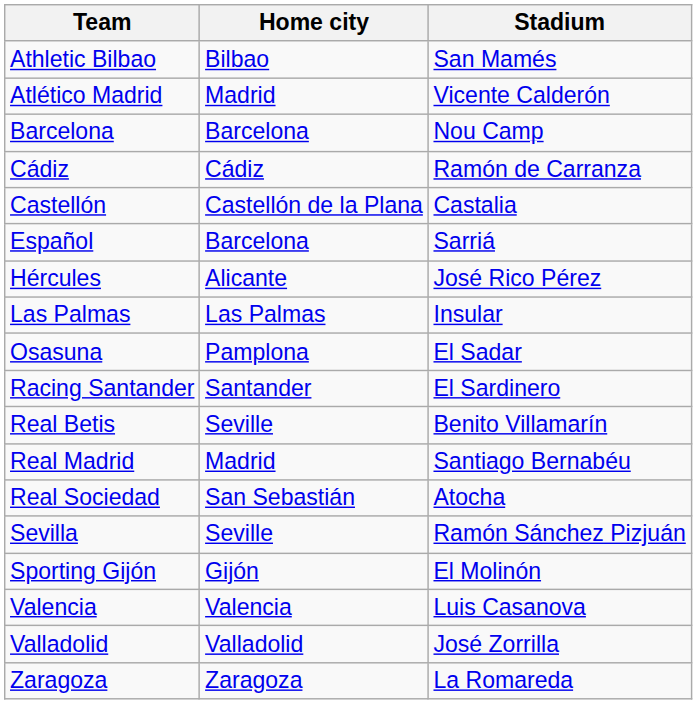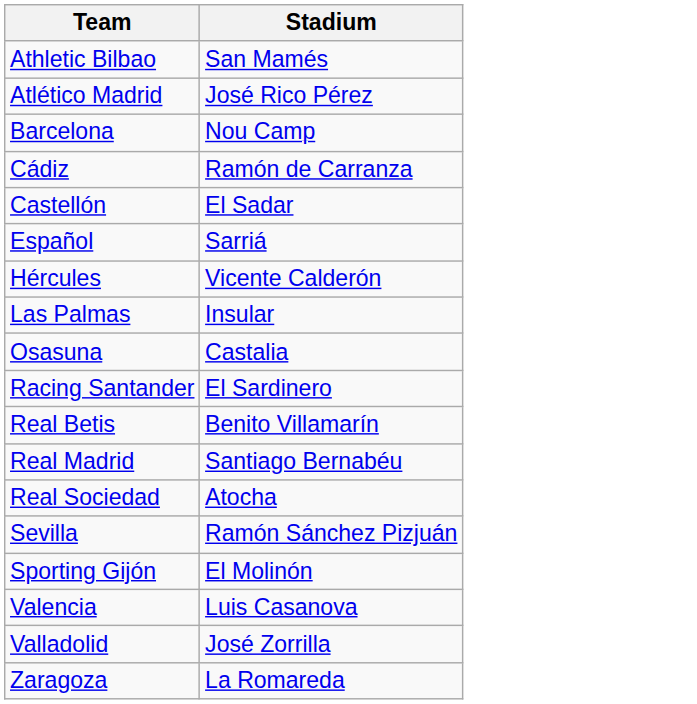- column: Home city | Bilbao | Madrid | Barcelona | Cádiz | Castellón de la Plana | Barcelona | Alicante | Las Palmas | Pamplona | Santander | Seville | Madrid | San Sebastián | Seville | Gijón | Valencia | Valladolid | Zaragoza
Atlético Madrid | Stadium: Vicente Calderón -> José Rico Pérez
Castellón | Stadium: Castalia -> El Sadar
Hércules | Stadium: José Rico Pérez -> Vicente Calderón
Osasuna | Stadium: El Sadar -> Castalia
